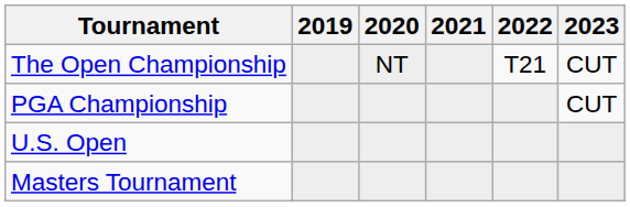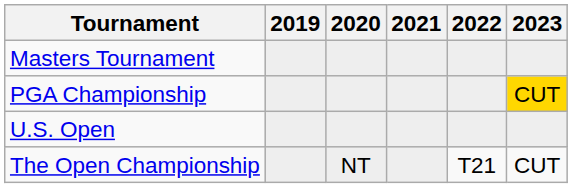rows swapped: Masters Tournament <-> The Open Championship
PGA Championship | 2023: no background -> gold background
